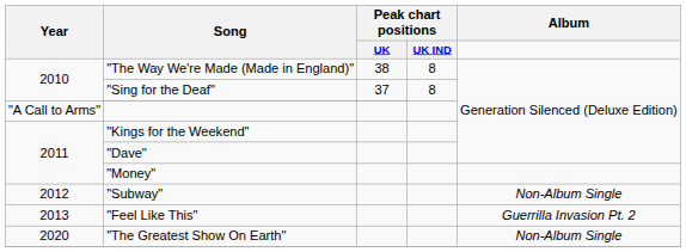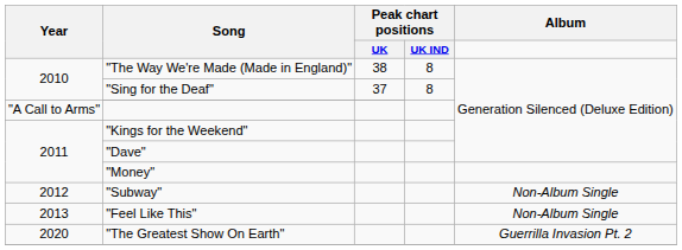"Feel Like This" | column 5: Guerrilla Invasion Pt. 2 -> Non-Album Single
"The Greatest Show On Earth" | column 5: Non-Album Single -> Guerrilla Invasion Pt. 2
